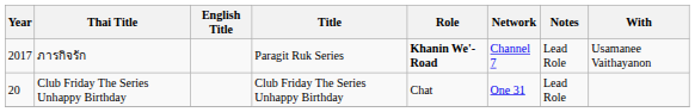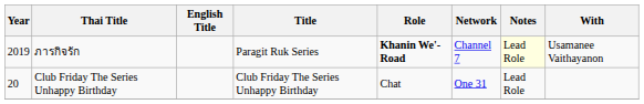ภารกิจรัก | Year: 2017 -> 2019
ภารกิจรัก | Notes: no background -> lightyellow background
